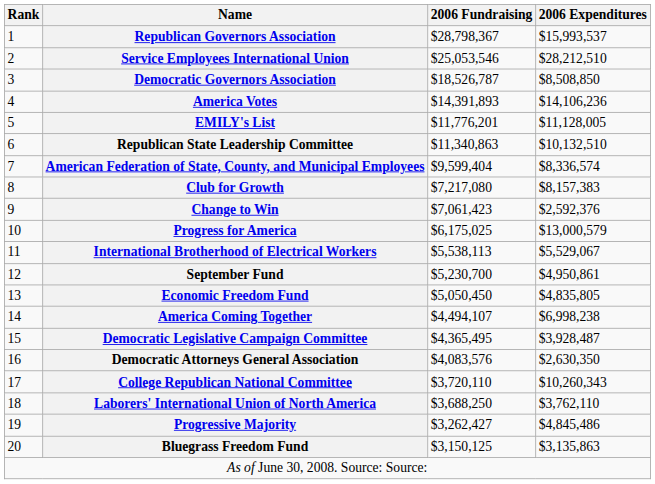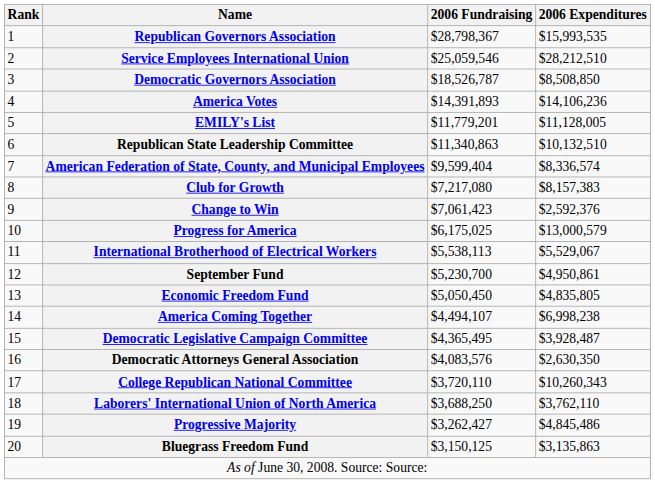Republican Governors Association | 2006 Expenditures: $15,993,537 -> $15,993,535
Service Employees International Union | 2006 Fundraising: $25,053,546 -> $25,059,546
EMILY's List | 2006 Fundraising: $11,776,201 -> $11,779,201
